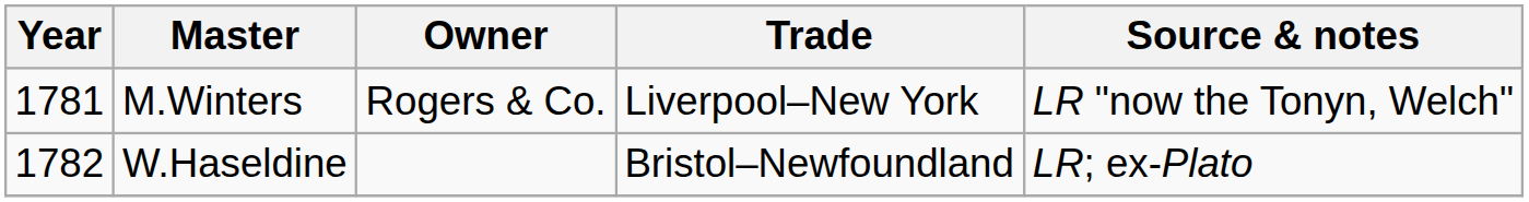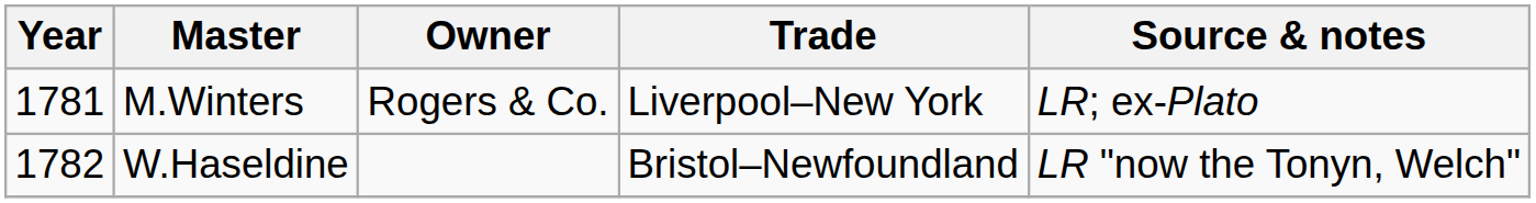M.Winters | Source & notes: LR "now the Tonyn, Welch" -> LR; ex-Plato
W.Haseldine | Source & notes: LR; ex-Plato -> LR "now the Tonyn, Welch"
